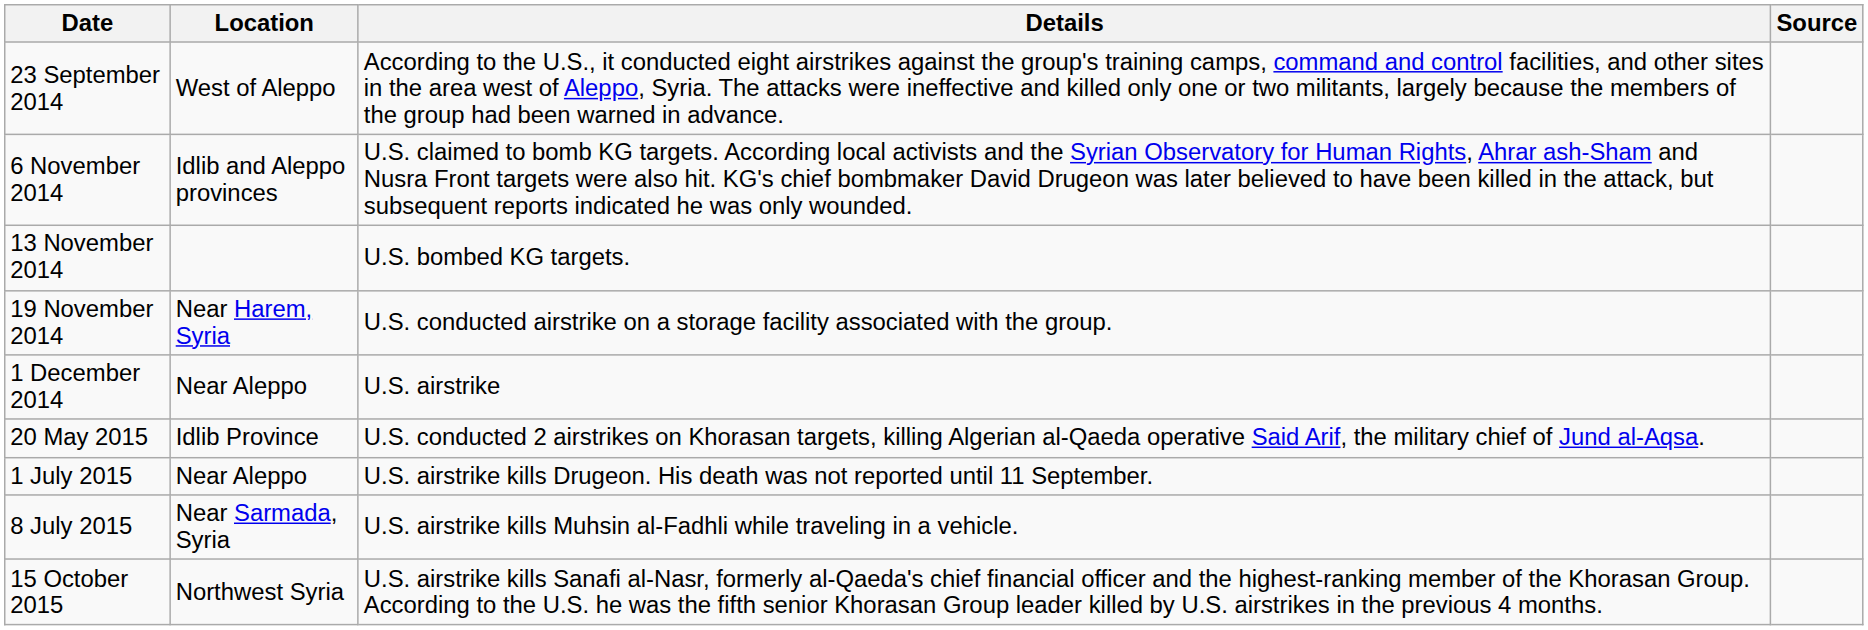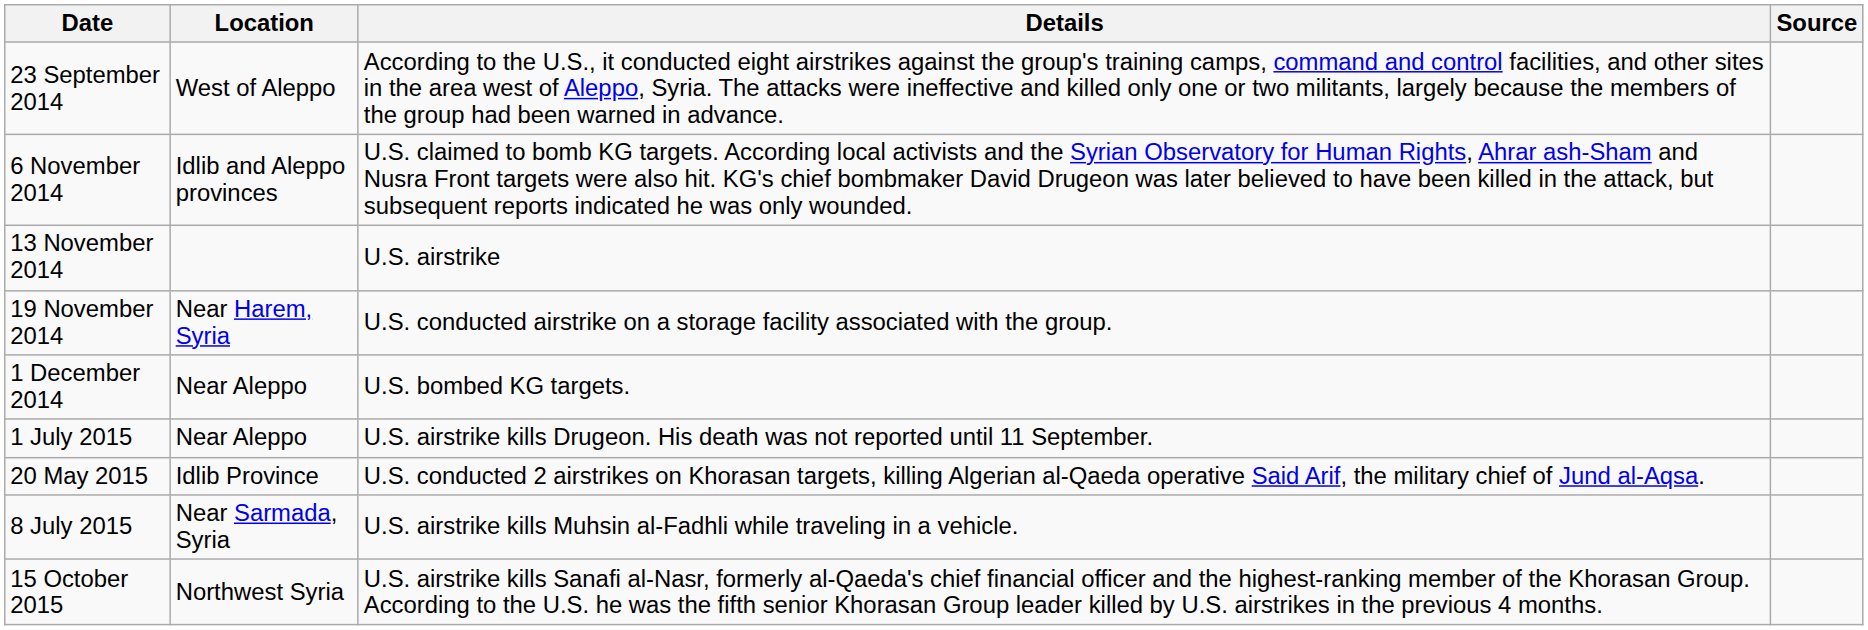13 November 2014 | Details: U.S. bombed KG targets. -> U.S. airstrike
1 December 2014 | Details: U.S. airstrike -> U.S. bombed KG targets.
rows swapped: 20 May 2015 <-> 1 July 2015
